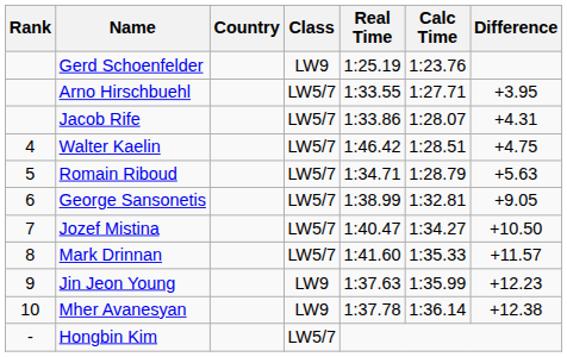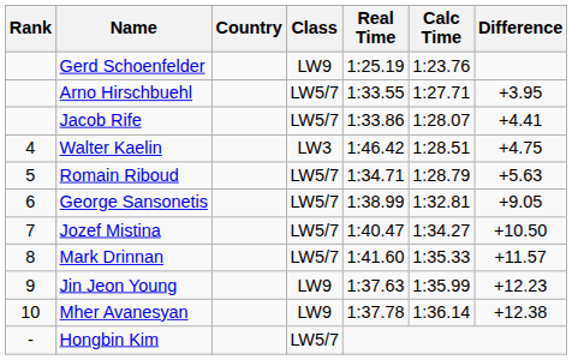Jacob Rife | Difference: +4.31 -> +4.41
Walter Kaelin | Class: LW5/7 -> LW3
